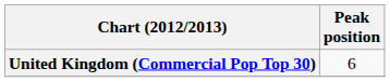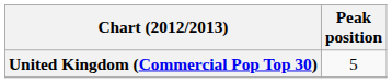United Kingdom (Commercial Pop Top 30) | Peak position: 6 -> 5
